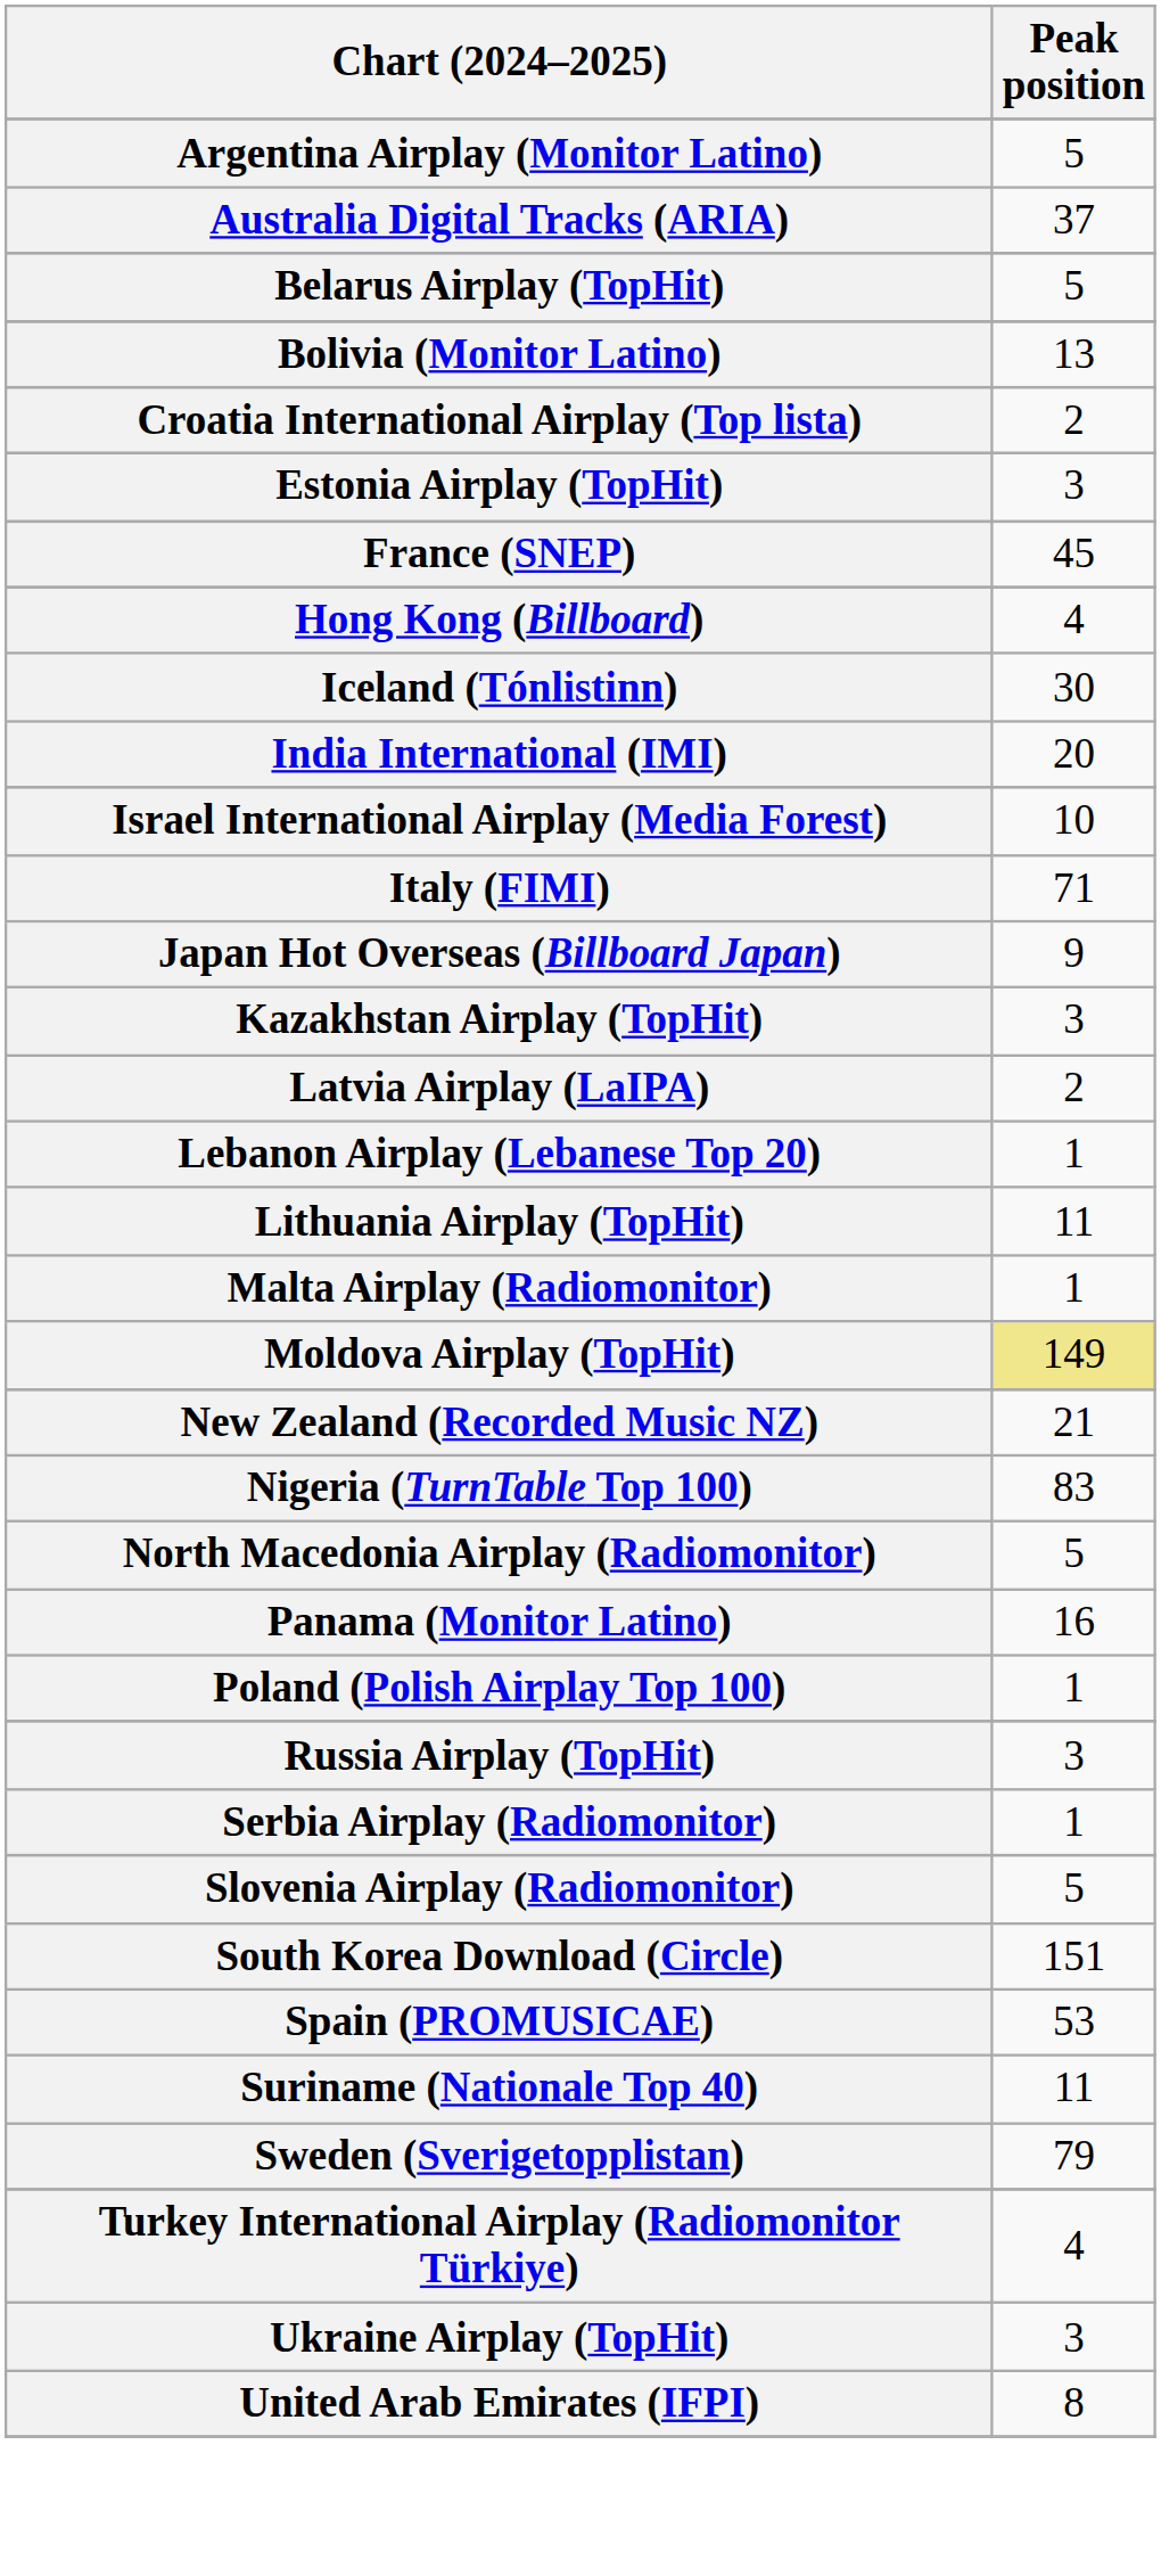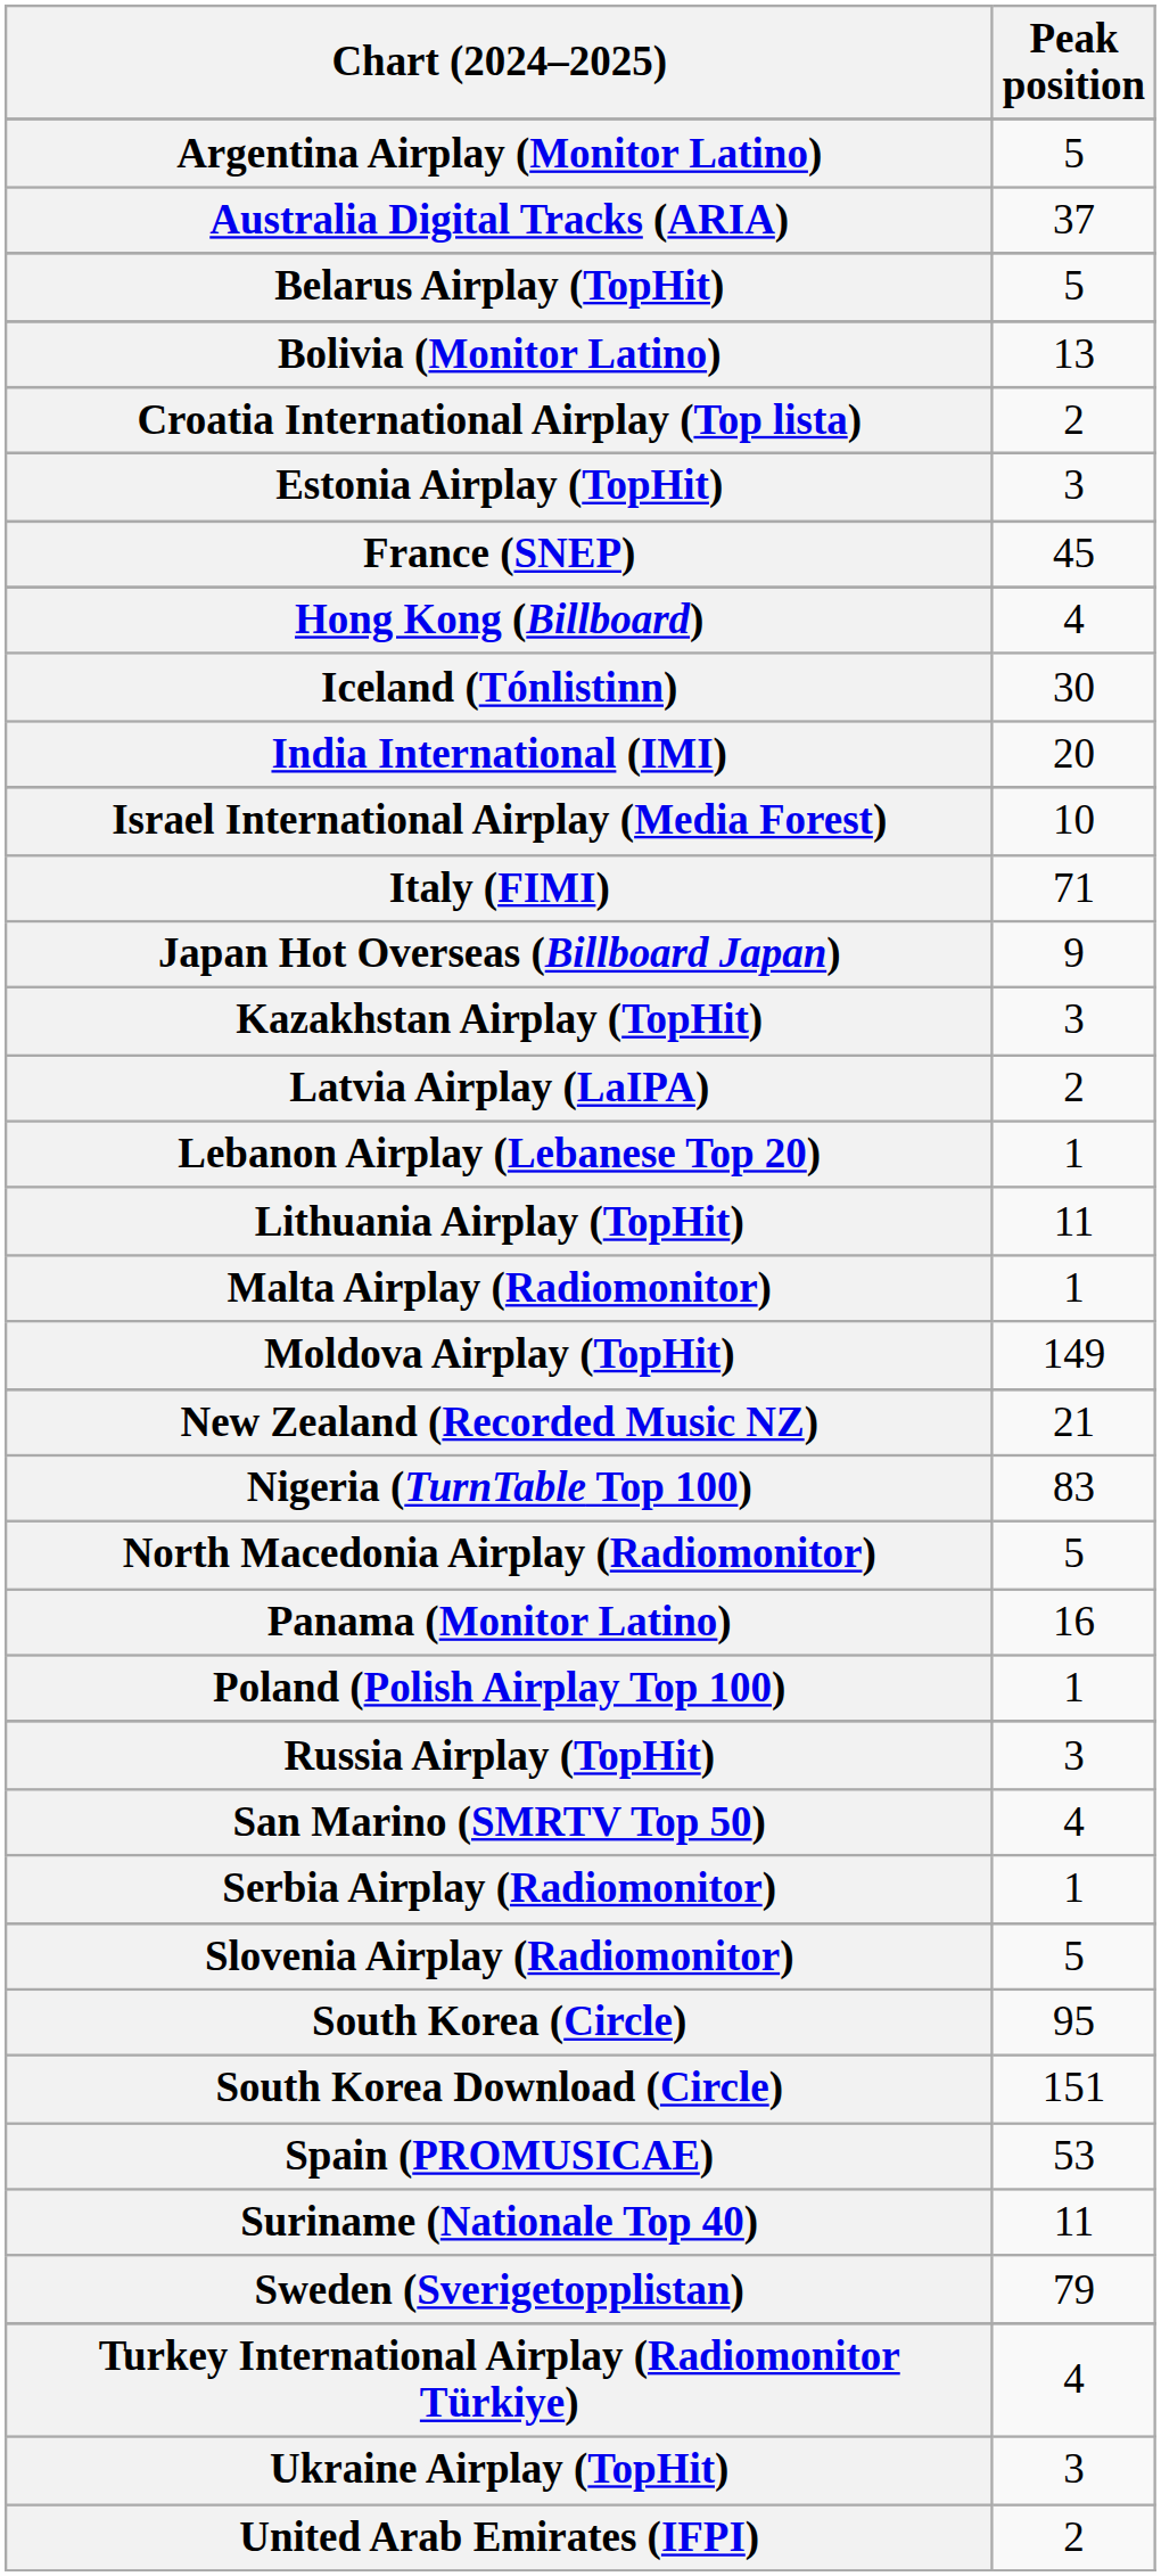Moldova Airplay (TopHit) | Peak position: khaki background -> no background
+ row: San Marino (SMRTV Top 50) | 4
+ row: South Korea (Circle) | 95
United Arab Emirates (IFPI) | Peak position: 8 -> 2
